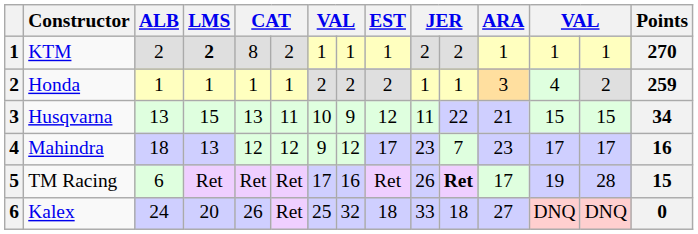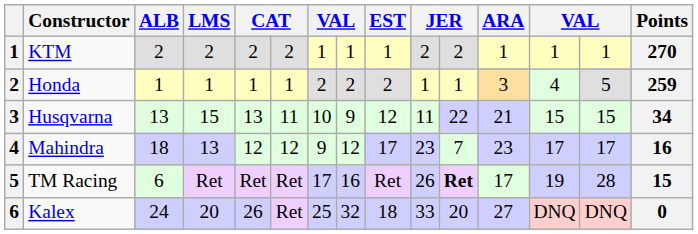KTM | LMS: bold -> normal
KTM | column 5: 8 -> 2
Honda | column 14: 2 -> 5
Kalex | column 11: 18 -> 20
